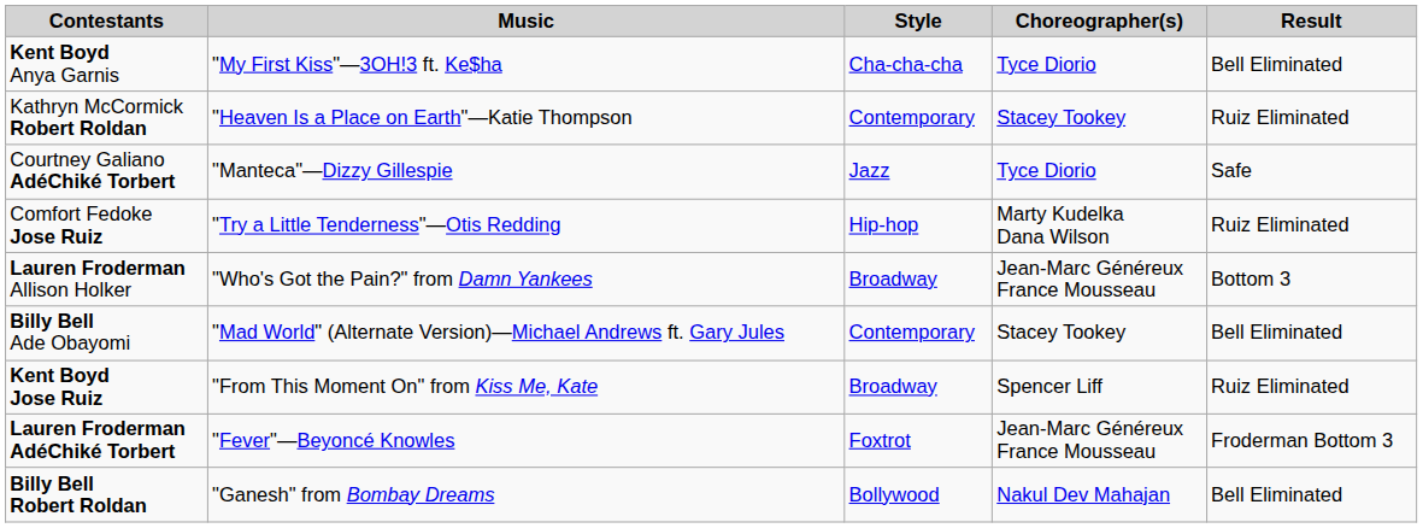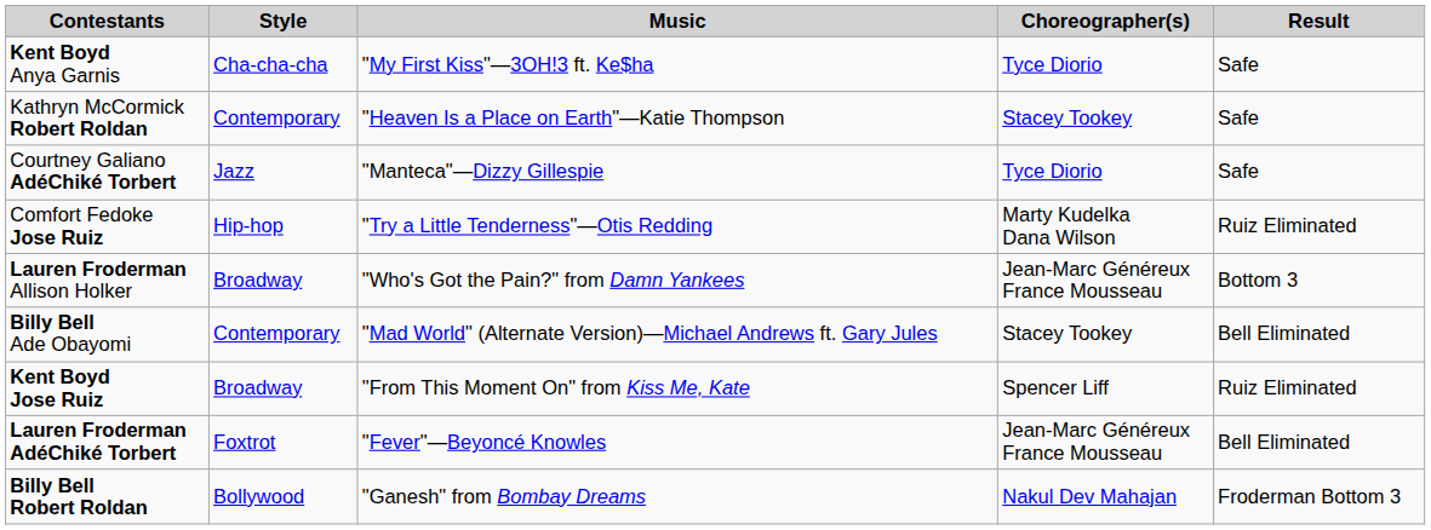columns swapped: Style <-> Music
Kent Boyd Anya Garnis | Result: Bell Eliminated -> Safe
Kathryn McCormick Robert Roldan | Result: Ruiz Eliminated -> Safe
Lauren Froderman AdéChiké Torbert | Result: Froderman Bottom 3 -> Bell Eliminated
Billy Bell Robert Roldan | Result: Bell Eliminated -> Froderman Bottom 3
